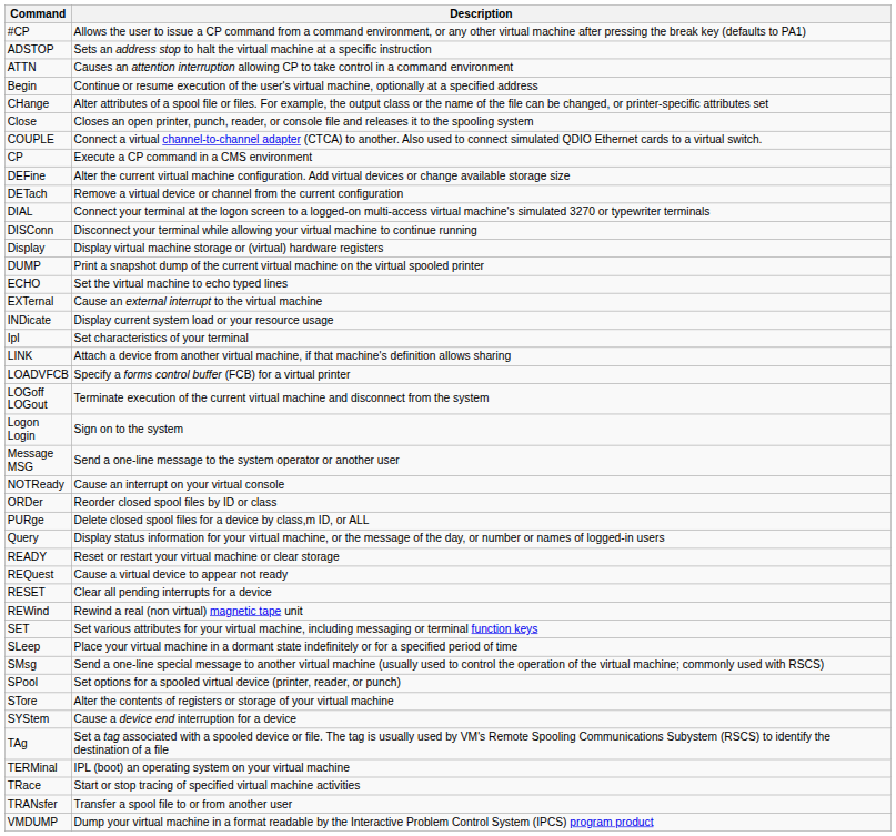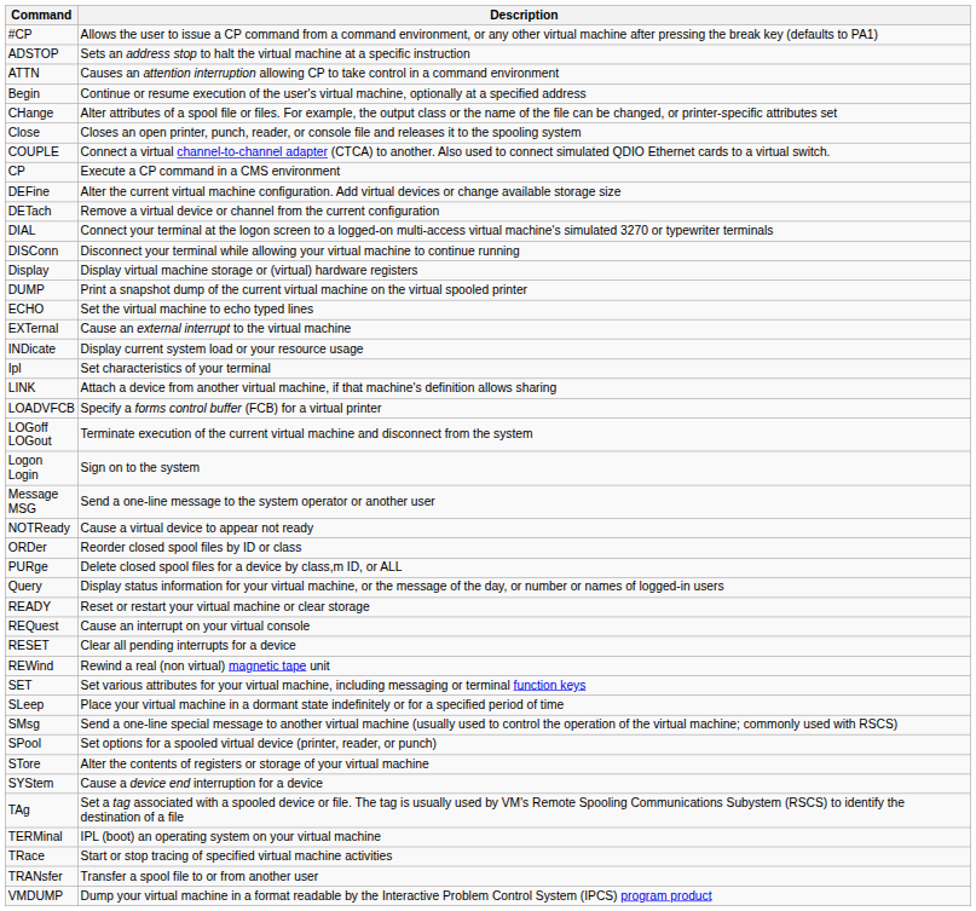NOTReady | Description: Cause an interrupt on your virtual console -> Cause a virtual device to appear not ready
REQuest | Description: Cause a virtual device to appear not ready -> Cause an interrupt on your virtual console
